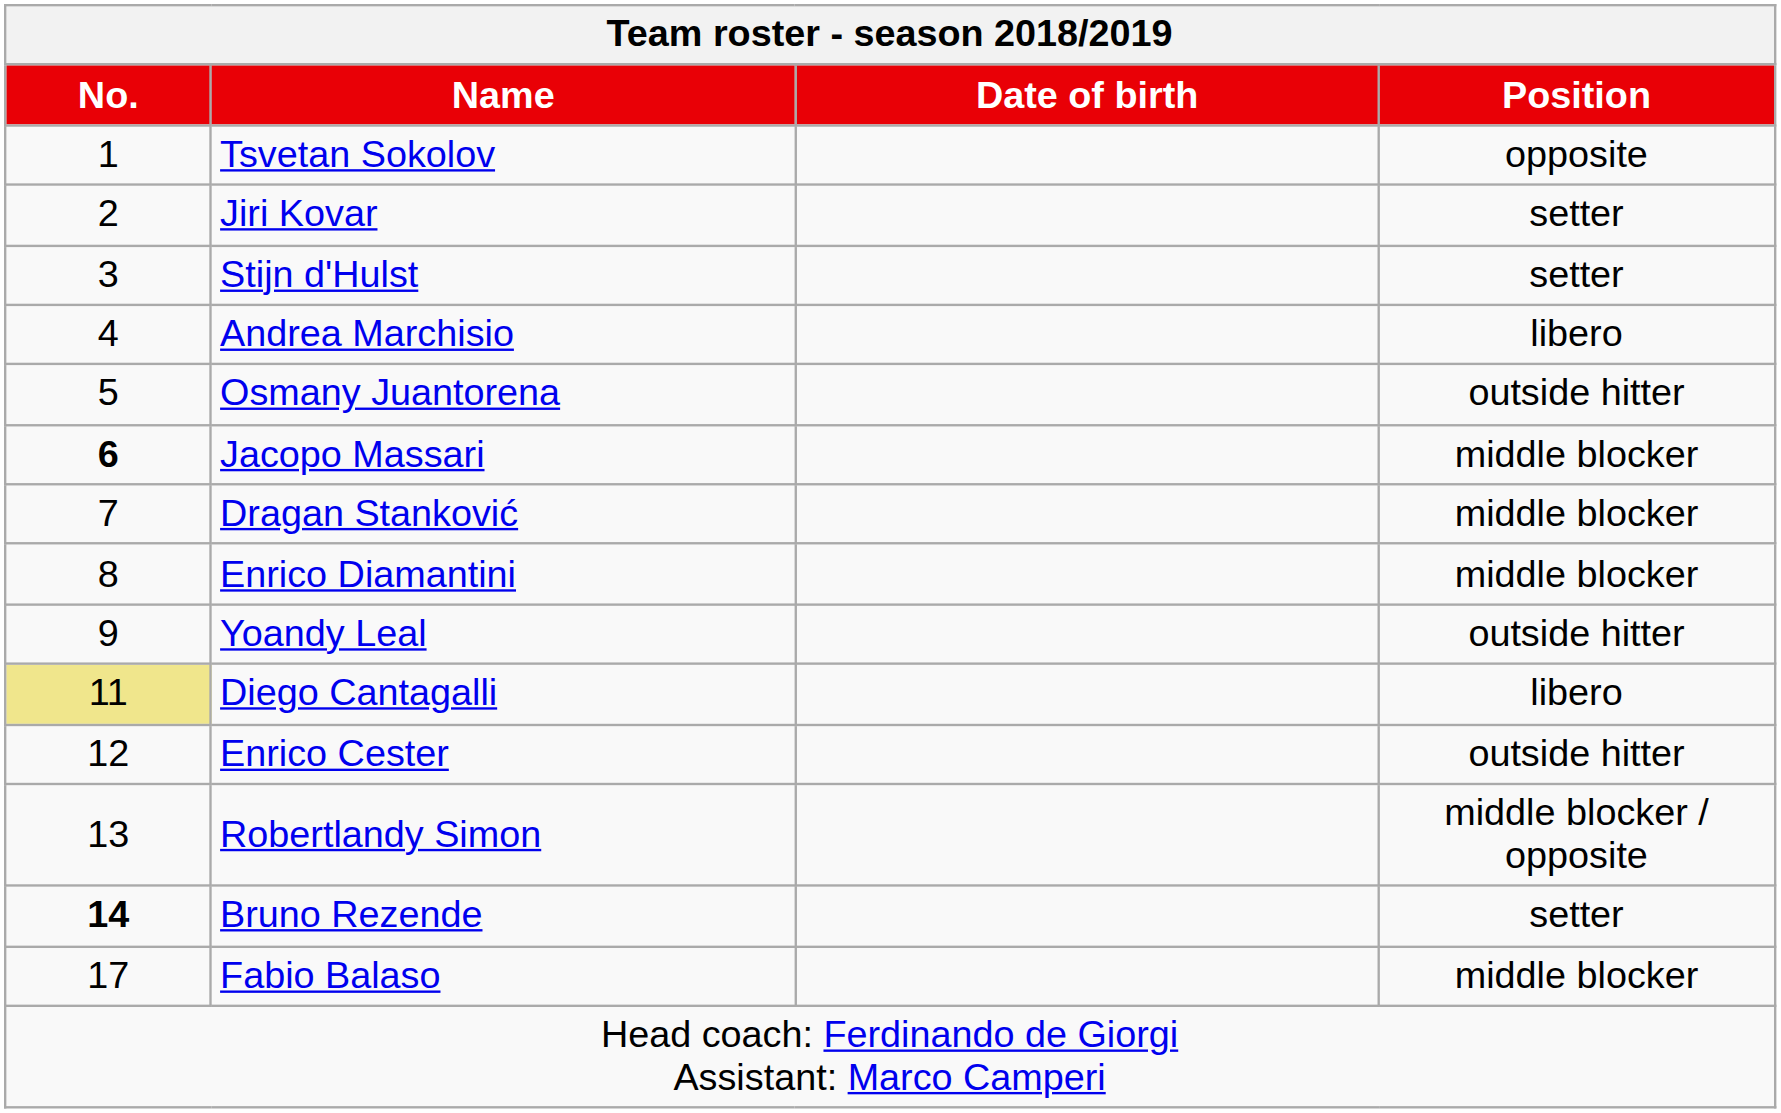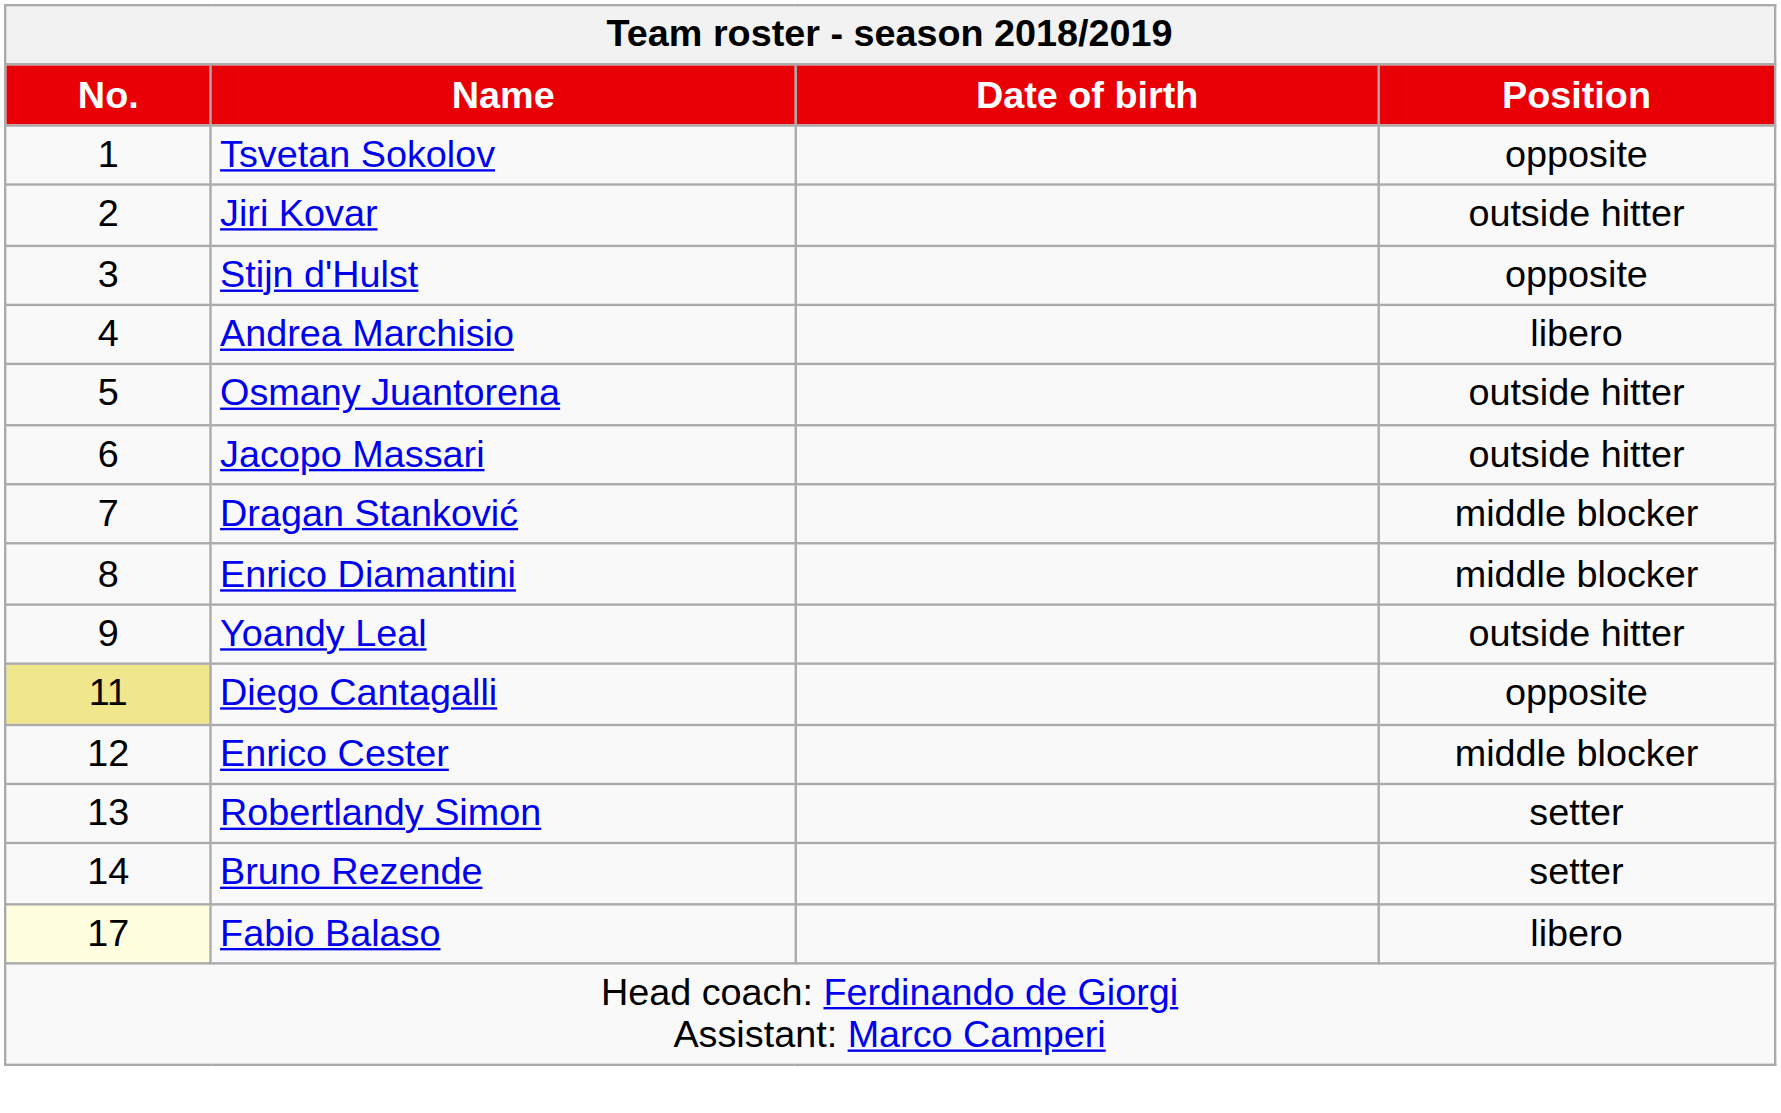Jiri Kovar | Position: setter -> outside hitter
Stijn d'Hulst | Position: setter -> opposite
Jacopo Massari | No.: bold -> normal
Jacopo Massari | Position: middle blocker -> outside hitter
Diego Cantagalli | Position: libero -> opposite
Enrico Cester | Position: outside hitter -> middle blocker
Robertlandy Simon | Position: middle blocker / opposite -> setter
Bruno Rezende | No.: bold -> normal
Fabio Balaso | No.: no background -> lightyellow background
Fabio Balaso | Position: middle blocker -> libero
